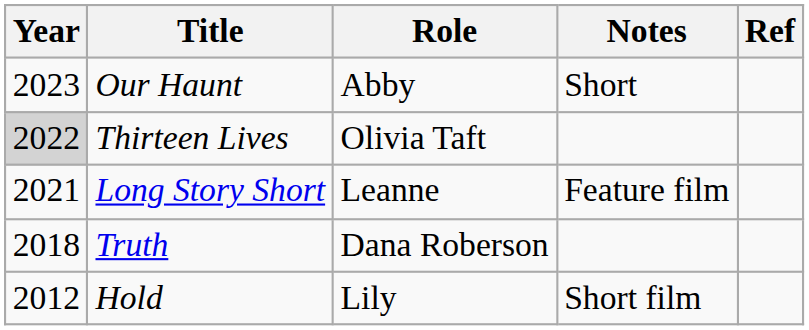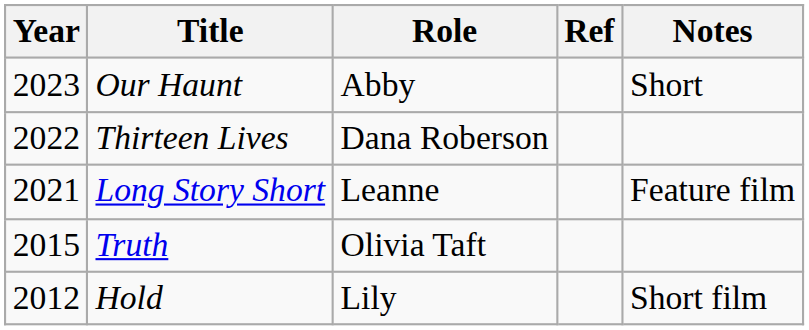columns swapped: Notes <-> Ref
Thirteen Lives | Year: lightgrey background -> no background
Thirteen Lives | Role: Olivia Taft -> Dana Roberson
Truth | Year: 2018 -> 2015
Truth | Role: Dana Roberson -> Olivia Taft
